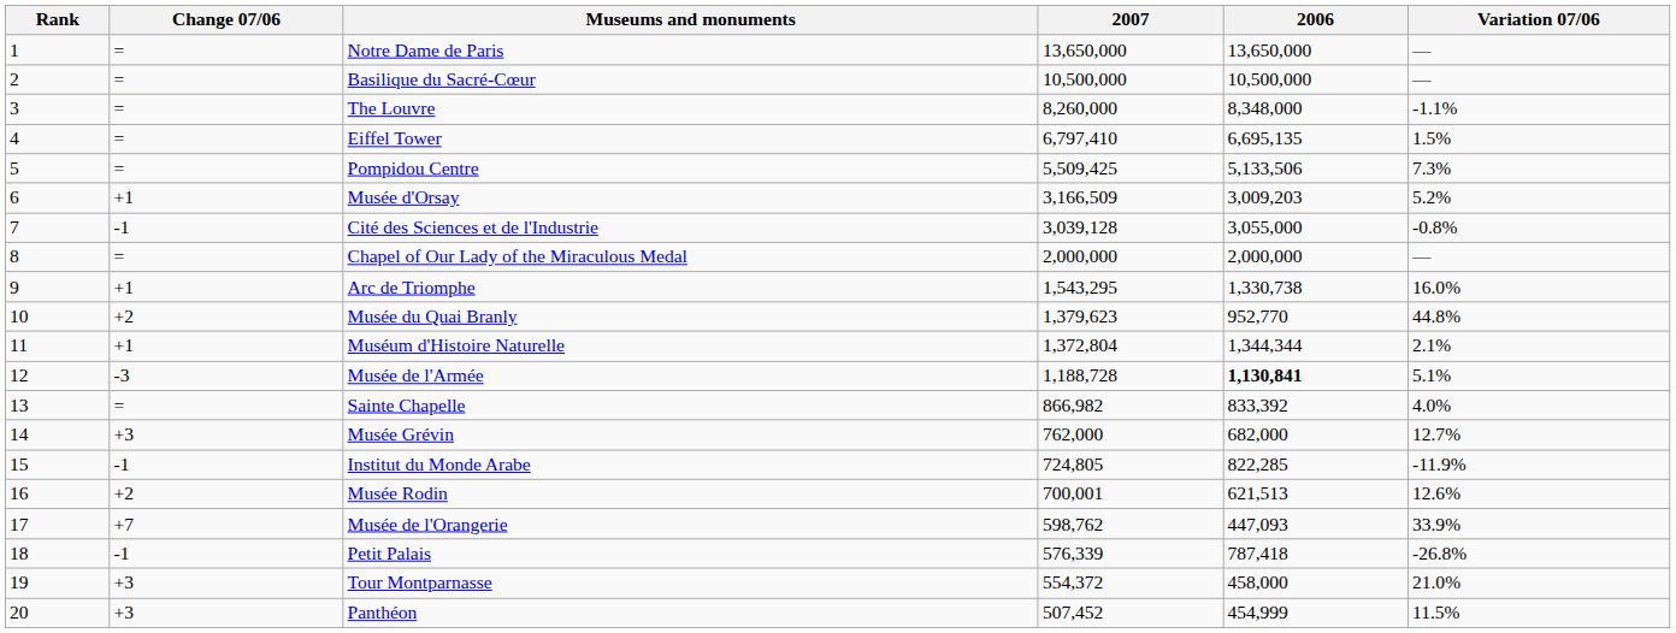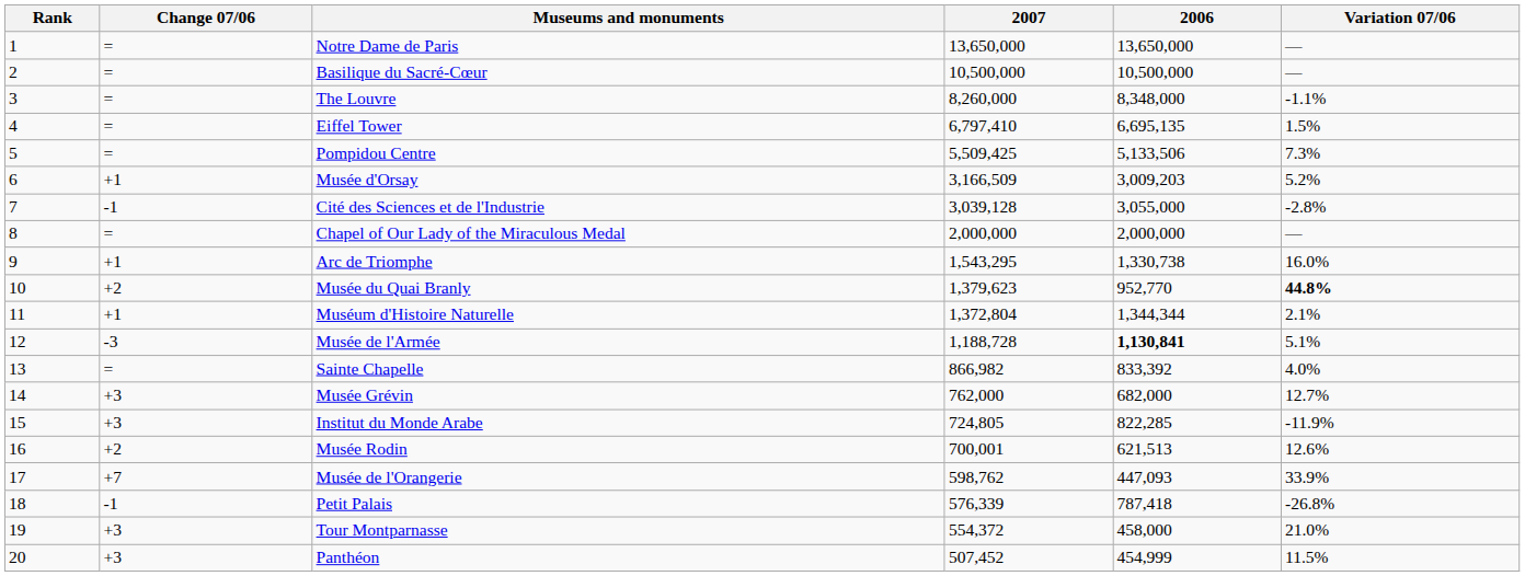Cité des Sciences et de l'Industrie | Variation 07/06: -0.8% -> -2.8%
Musée du Quai Branly | Variation 07/06: normal -> bold
Institut du Monde Arabe | Change 07/06: -1 -> +3
